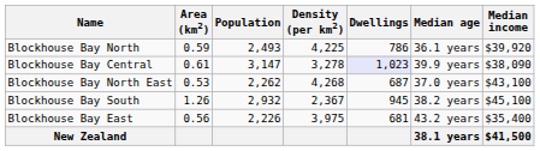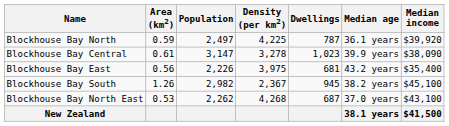Blockhouse Bay North | Population: 2,493 -> 2,497
Blockhouse Bay North | Dwellings: 786 -> 787
Blockhouse Bay Central | Dwellings: lavender background -> no background
rows swapped: Blockhouse Bay North East <-> Blockhouse Bay East
Blockhouse Bay South | Population: 2,932 -> 2,982
